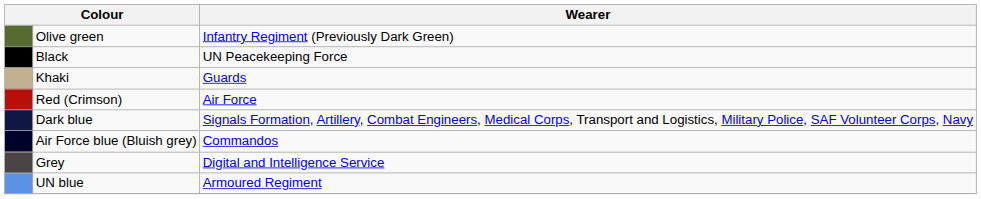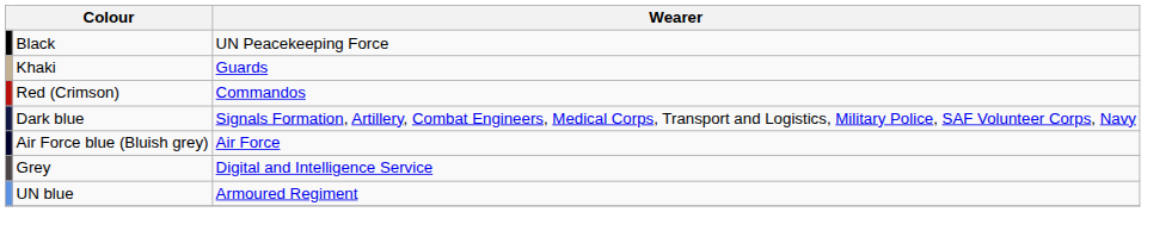- row: Olive green | Infantry Regiment (Previously Dark Green)
Red (Crimson) | Wearer: Air Force -> Commandos
Air Force blue (Bluish grey) | Wearer: Commandos -> Air Force
